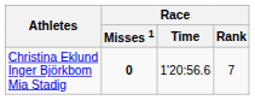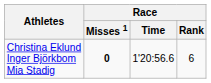Christina Eklund Inger Björkbom Mia Stadig | Race / Rank: 7 -> 6
